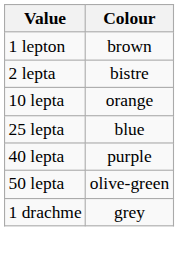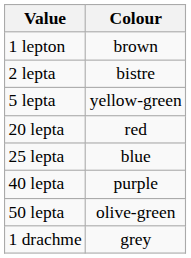+ row: 5 lepta | yellow-green
- row: 10 lepta | orange
+ row: 20 lepta | red
